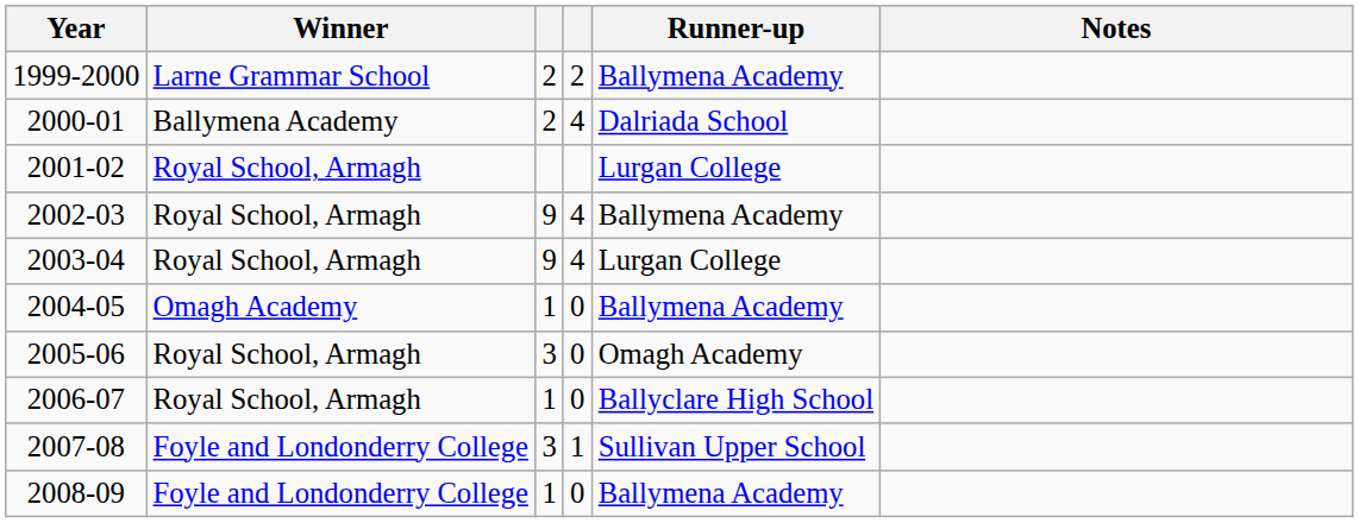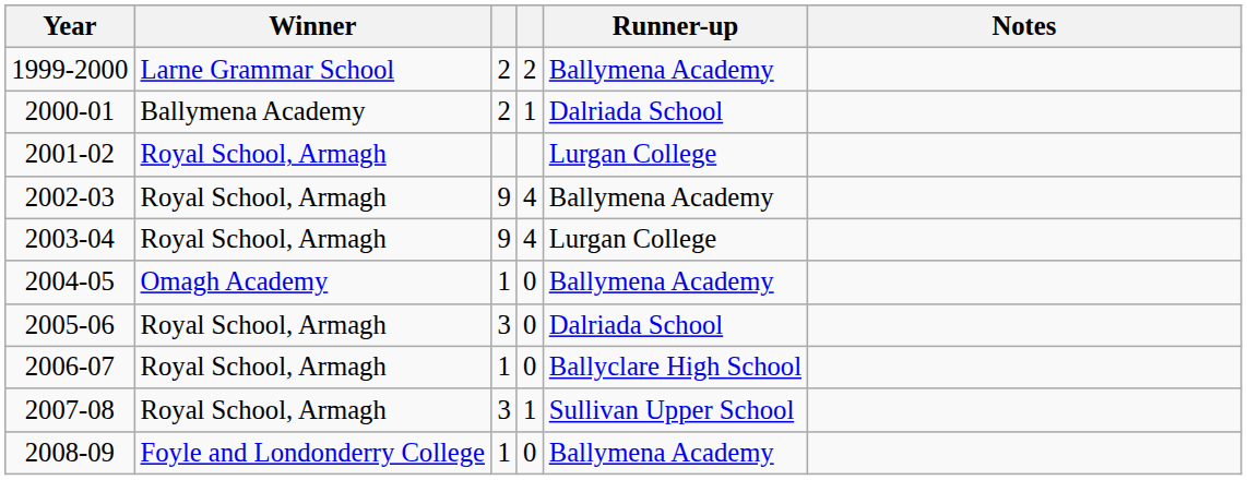2000-01 | column 4: 4 -> 1
2005-06 | Runner-up: Omagh Academy -> Dalriada School
2007-08 | Winner: Foyle and Londonderry College -> Royal School, Armagh
